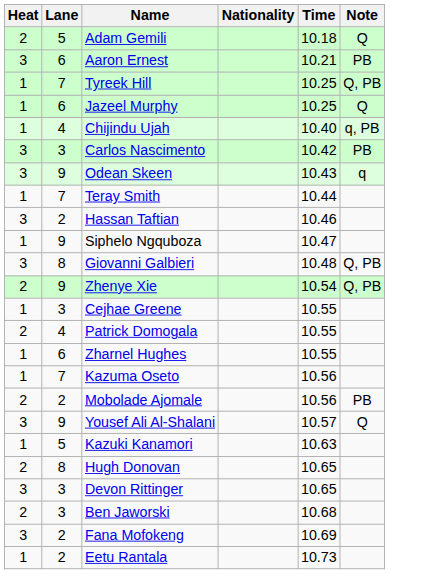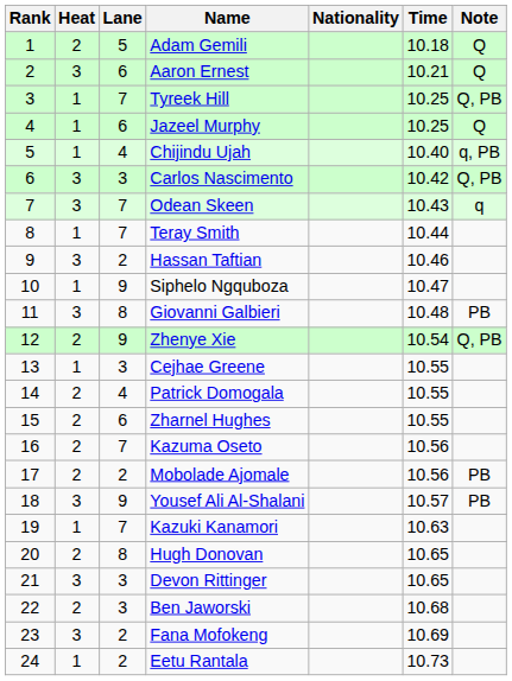+ column: Rank | 1 | 2 | 3 | 4 | 5 | 6 | 7 | 8 | 9 | 10 | 11 | 12 | 13 | 14 | 15 | 16 | 17 | 18 | 19 | 20 | 21 | 22 | 23 | 24
Aaron Ernest | Note: PB -> Q
Carlos Nascimento | Note: PB -> Q, PB
Odean Skeen | Lane: 9 -> 7
Giovanni Galbieri | Note: Q, PB -> PB
Zharnel Hughes | Heat: 1 -> 2
Kazuma Oseto | Heat: 1 -> 2
Yousef Ali Al-Shalani | Note: Q -> PB
Kazuki Kanamori | Lane: 5 -> 7
